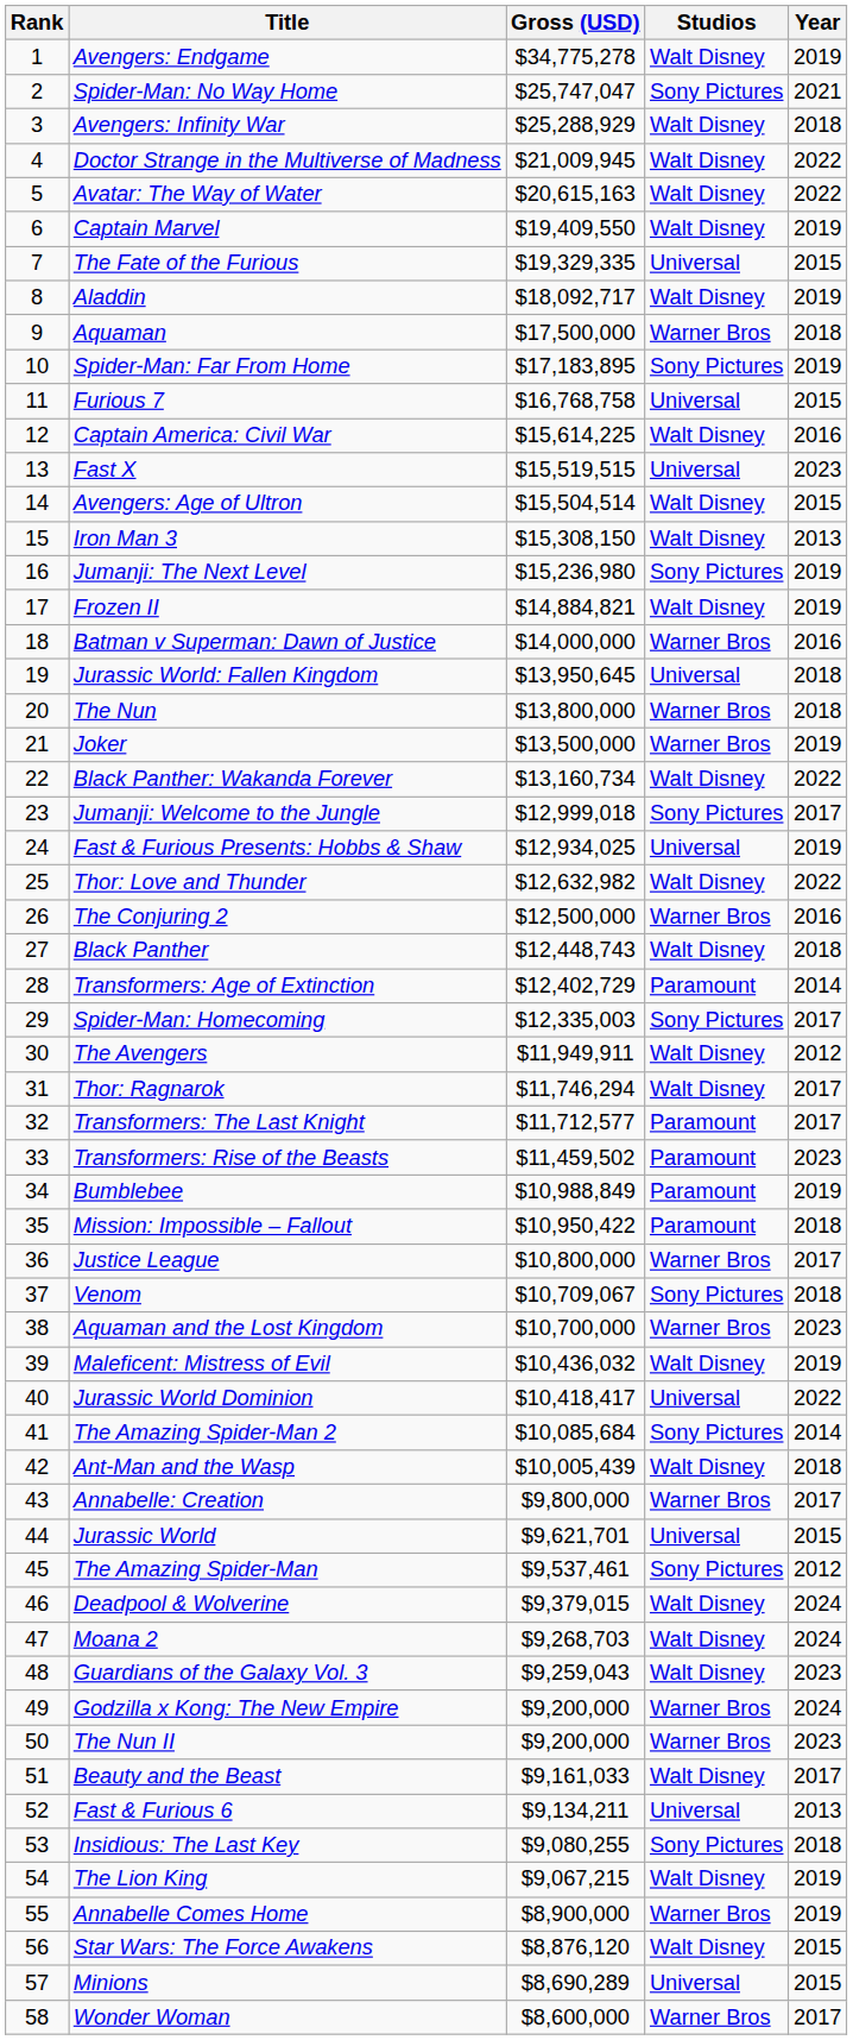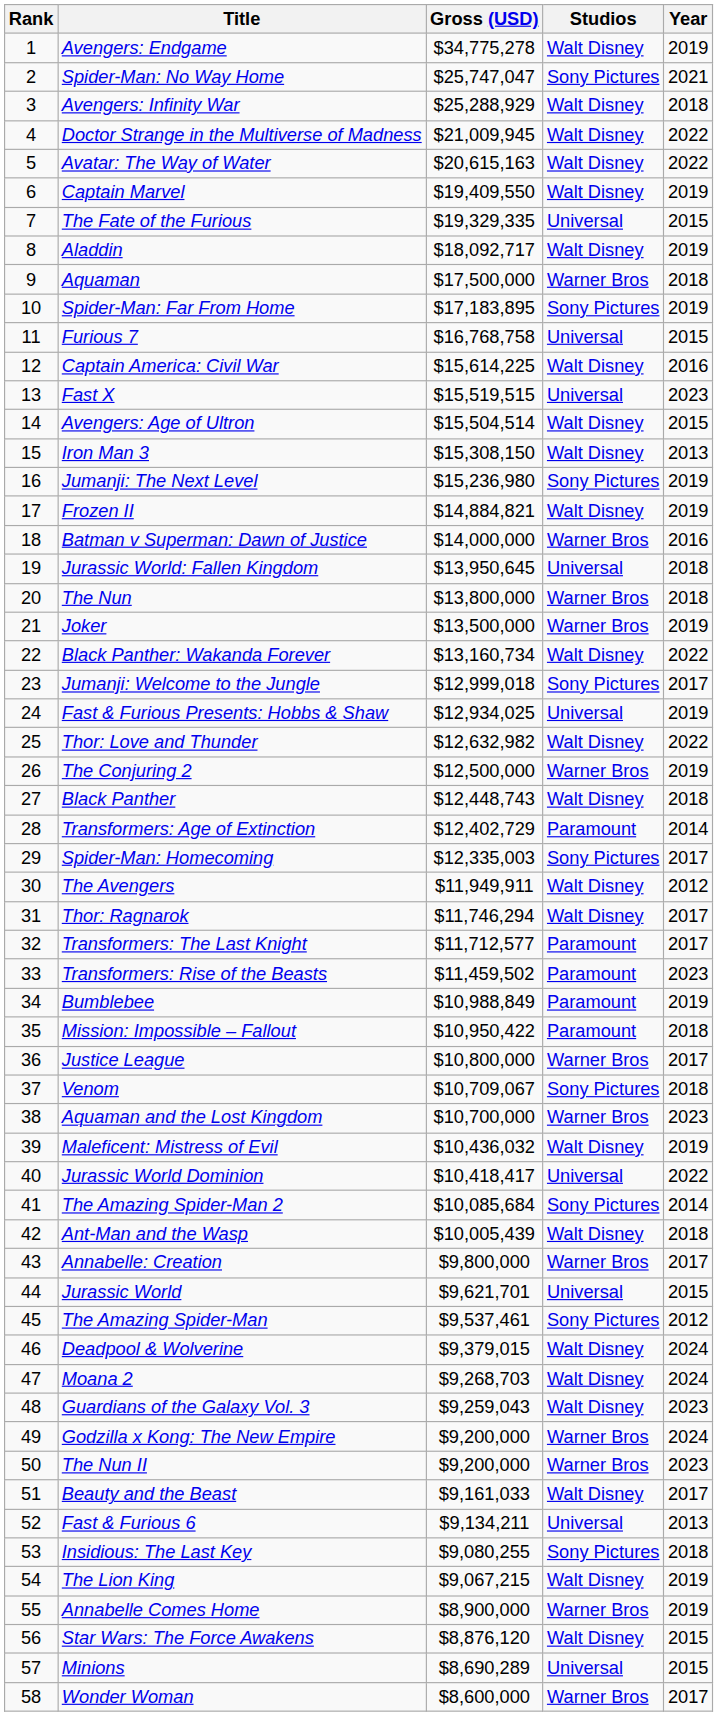The Conjuring 2 | Year: 2016 -> 2019
